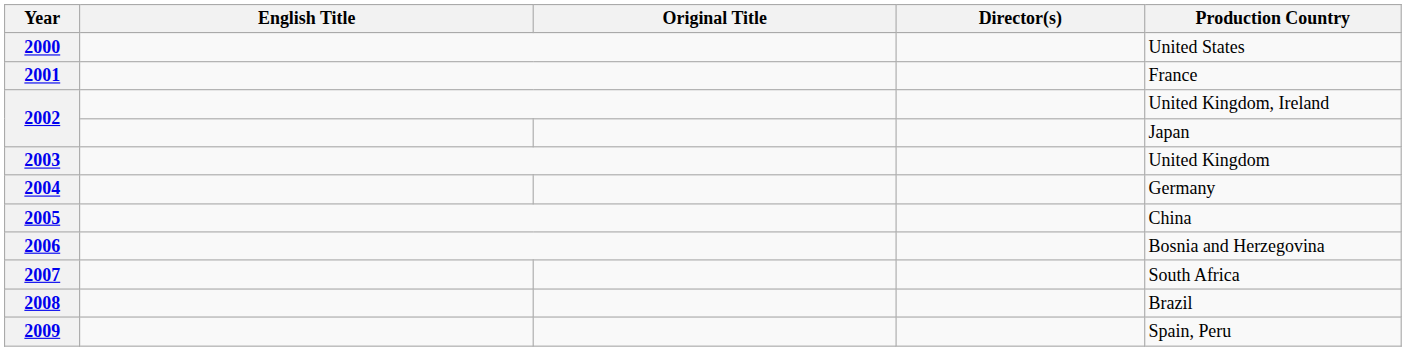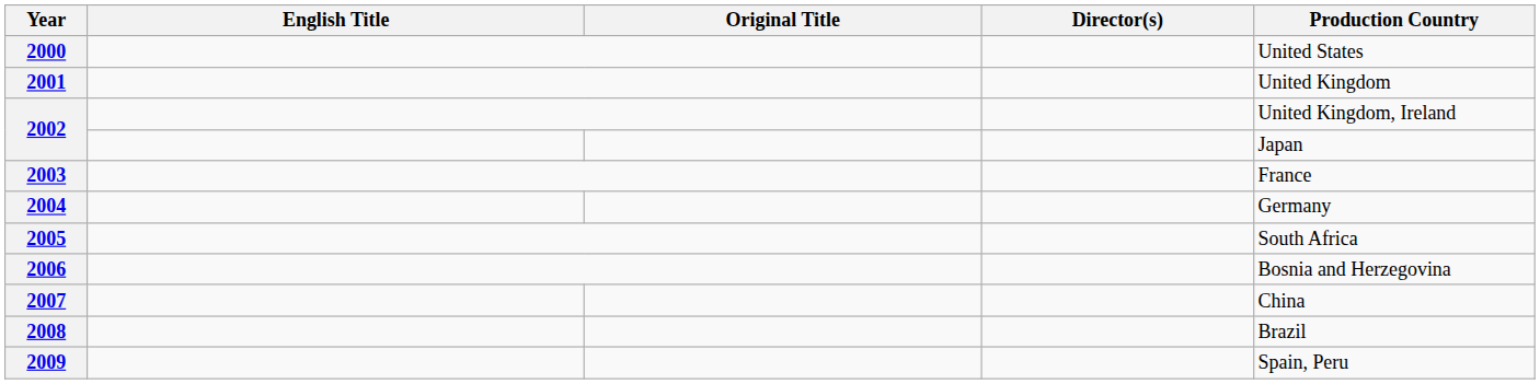2001 | Production Country: France -> United Kingdom
2003 | Production Country: United Kingdom -> France
2005 | Production Country: China -> South Africa
2007 | Production Country: South Africa -> China
